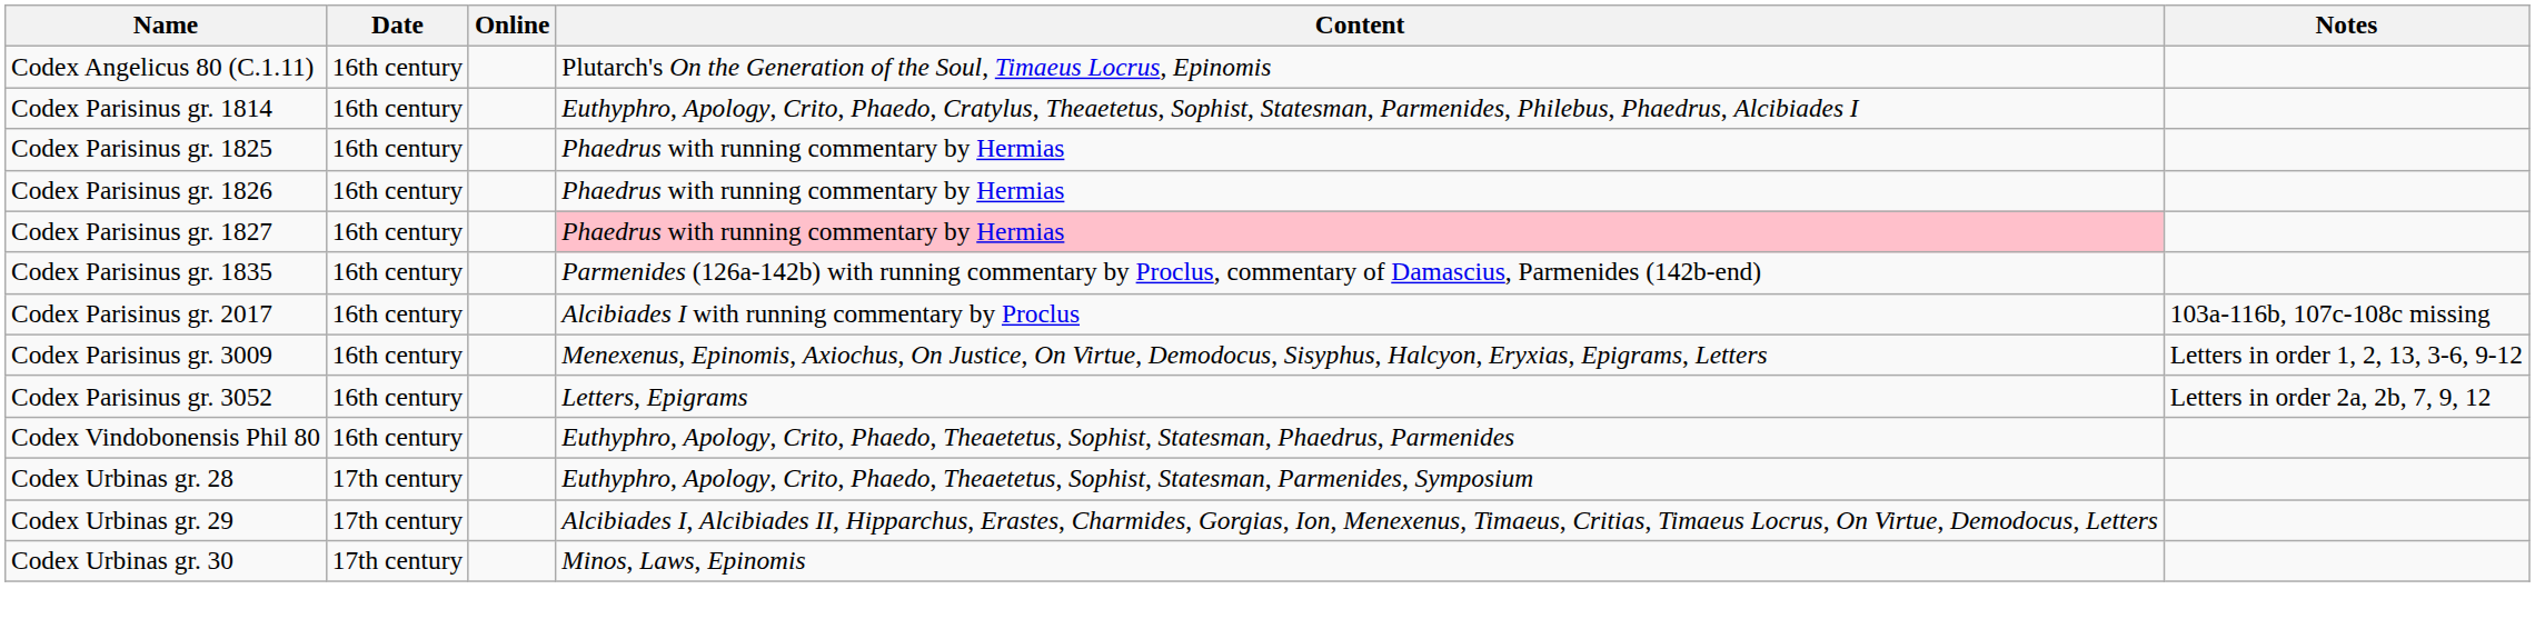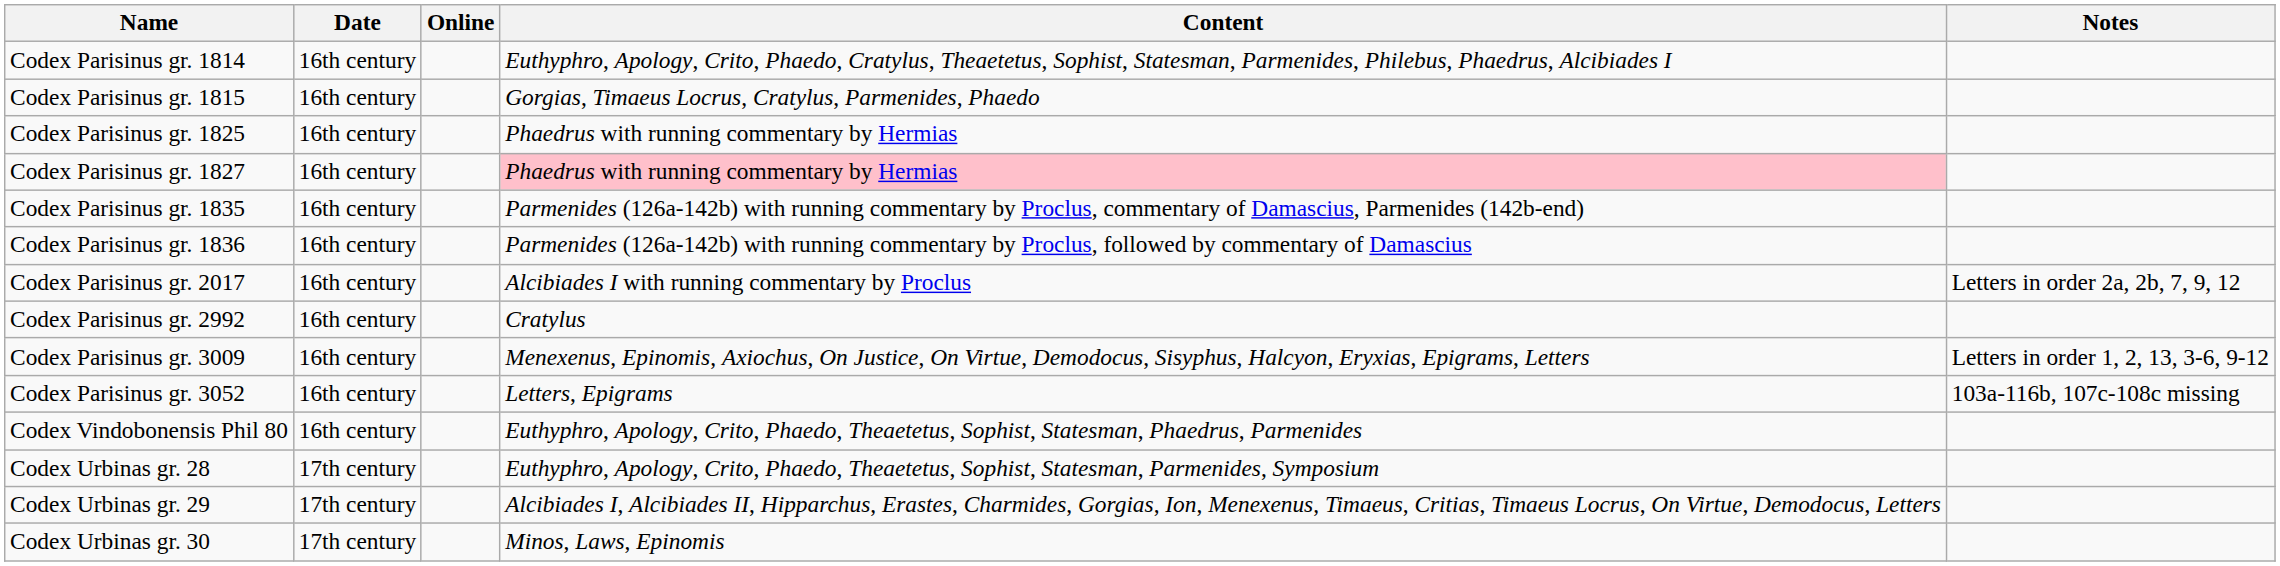- row: Codex Angelicus 80 (C.1.11) | 16th century | Plutarch's On the Generation of the Soul, Timaeus Locrus, Epinomis
+ row: Codex Parisinus gr. 1815 | 16th century | Gorgias, Timaeus Locrus, Cratylus, Parmenides, Phaedo
- row: Codex Parisinus gr. 1826 | 16th century | Phaedrus with running commentary by Hermias
+ row: Codex Parisinus gr. 1836 | 16th century | Parmenides (126a-142b) with running commentary by Proclus, followed by commentary of Damascius
Codex Parisinus gr. 2017 | Notes: 103a-116b, 107c-108c missing -> Letters in order 2a, 2b, 7, 9, 12
+ row: Codex Parisinus gr. 2992 | 16th century | Cratylus
Codex Parisinus gr. 3052 | Notes: Letters in order 2a, 2b, 7, 9, 12 -> 103a-116b, 107c-108c missing
